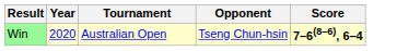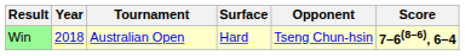+ column: Surface | Hard
Win | Year: 2020 -> 2018
